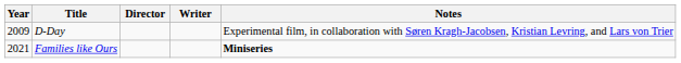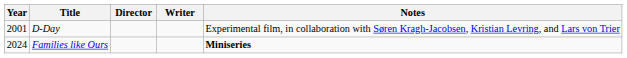D-Day | Year: 2009 -> 2001
Families like Ours | Year: 2021 -> 2024
